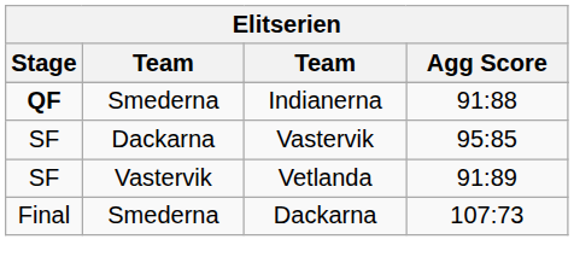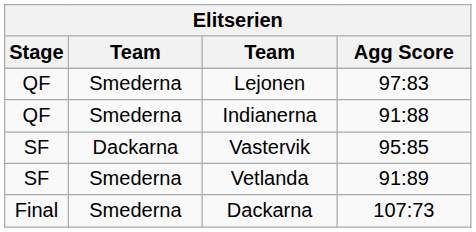+ row: QF | Smederna | Lejonen | 97:83
Indianerna | Stage: bold -> normal
Vetlanda | column 2: Vastervik -> Smederna
